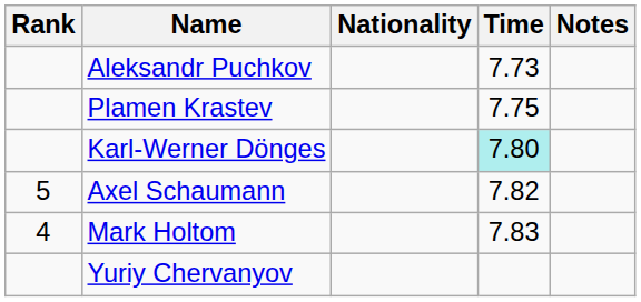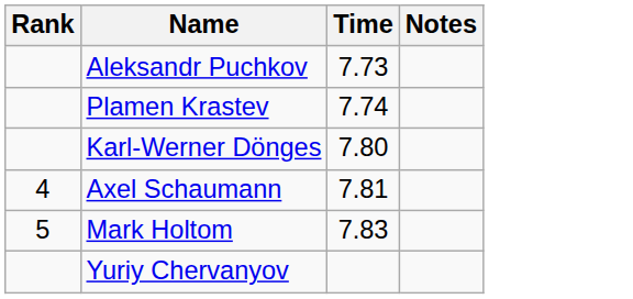- column: Nationality
Plamen Krastev | Time: 7.75 -> 7.74
Karl-Werner Dönges | Time: paleturquoise background -> no background
Axel Schaumann | Rank: 5 -> 4
Axel Schaumann | Time: 7.82 -> 7.81
Mark Holtom | Rank: 4 -> 5
